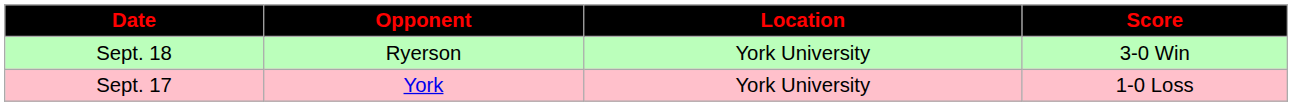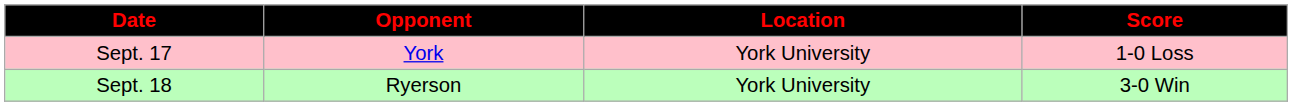rows swapped: Sept. 17 <-> Sept. 18
